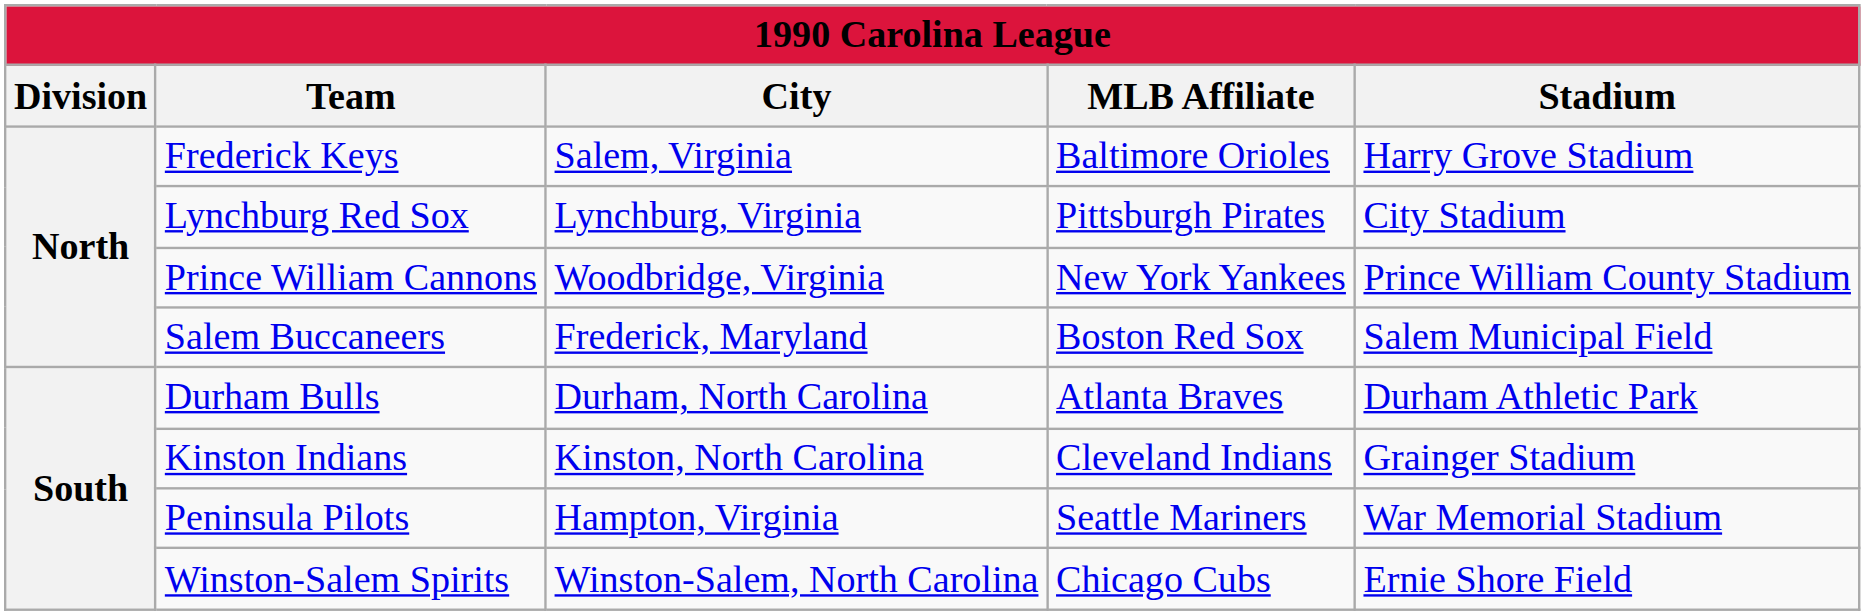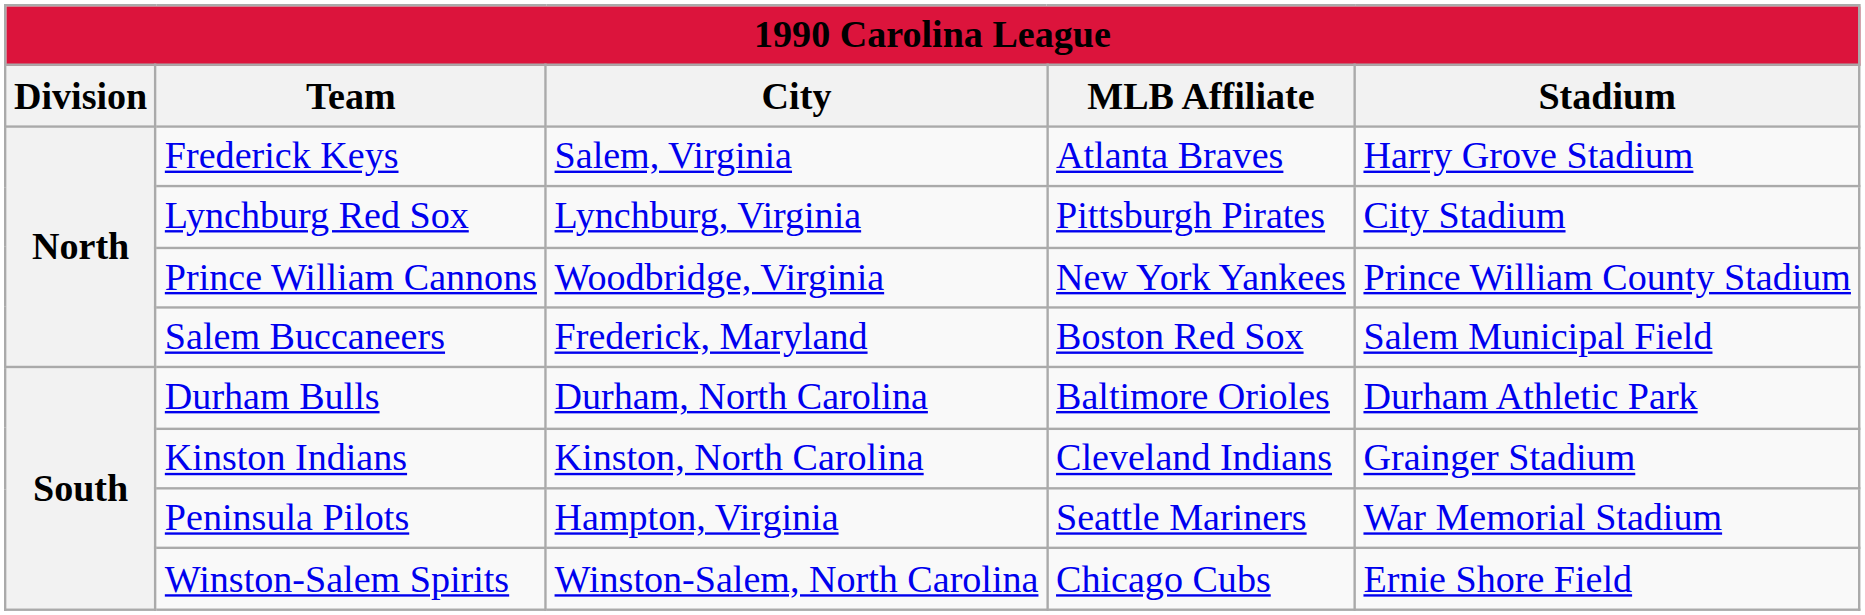Frederick Keys | MLB Affiliate: Baltimore Orioles -> Atlanta Braves
Durham Bulls | MLB Affiliate: Atlanta Braves -> Baltimore Orioles
